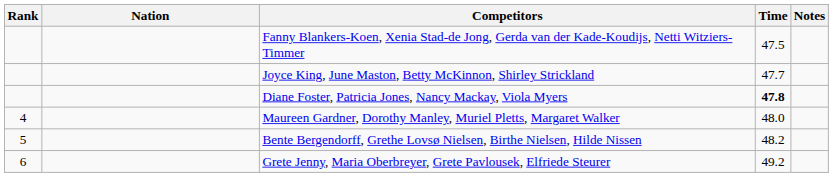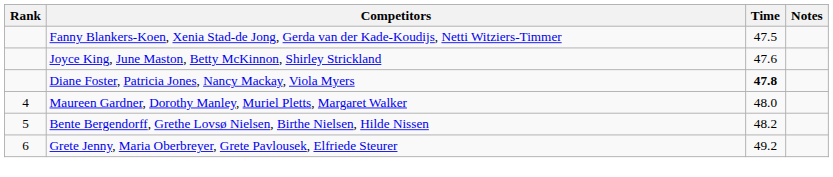- column: Nation
Joyce King, June Maston, Betty McKinnon, Shirley Strickland | Time: 47.7 -> 47.6
